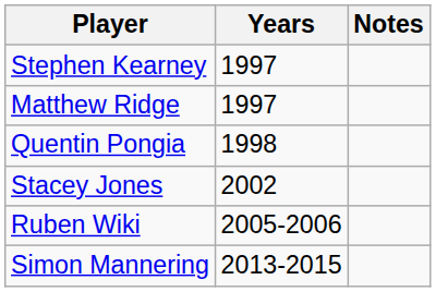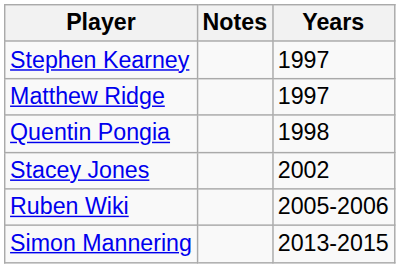columns swapped: Years <-> Notes
